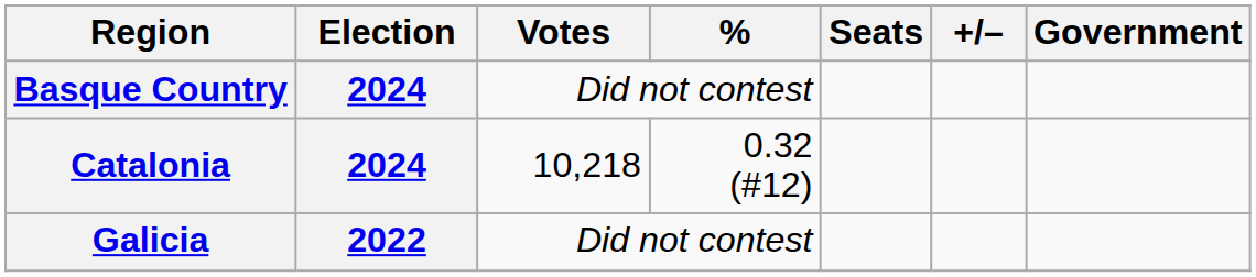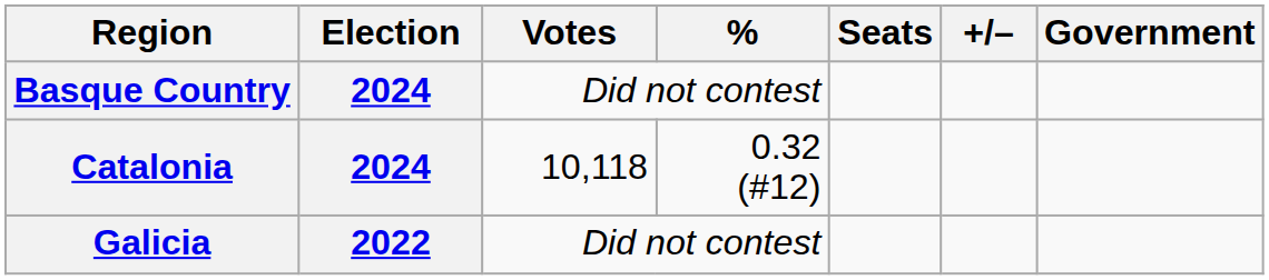Catalonia | Votes: 10,218 -> 10,118
